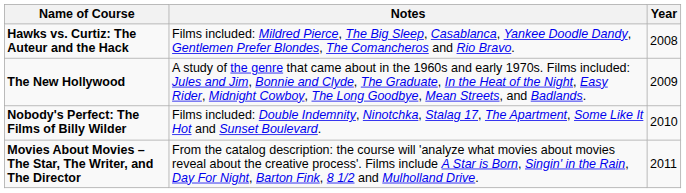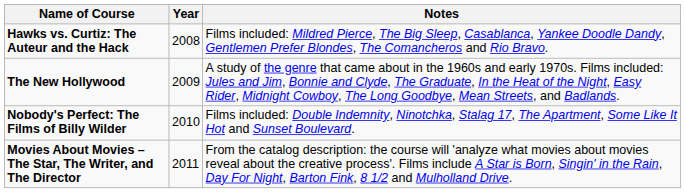columns swapped: Year <-> Notes
